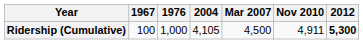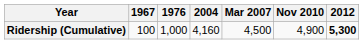Ridership (Cumulative) | 2004: 4,105 -> 4,160
Ridership (Cumulative) | Nov 2010: 4,911 -> 4,900
